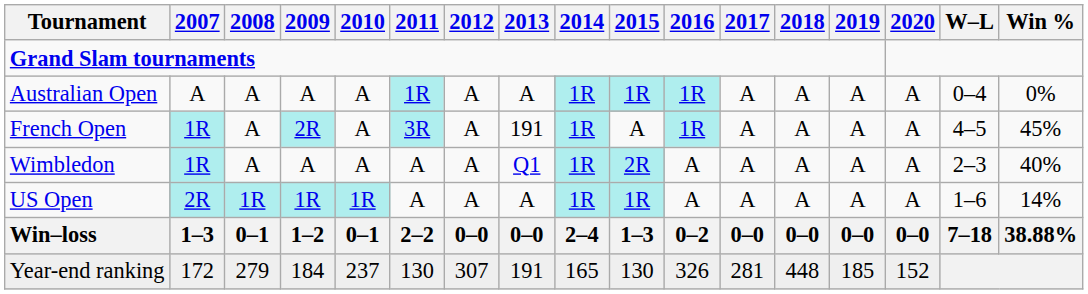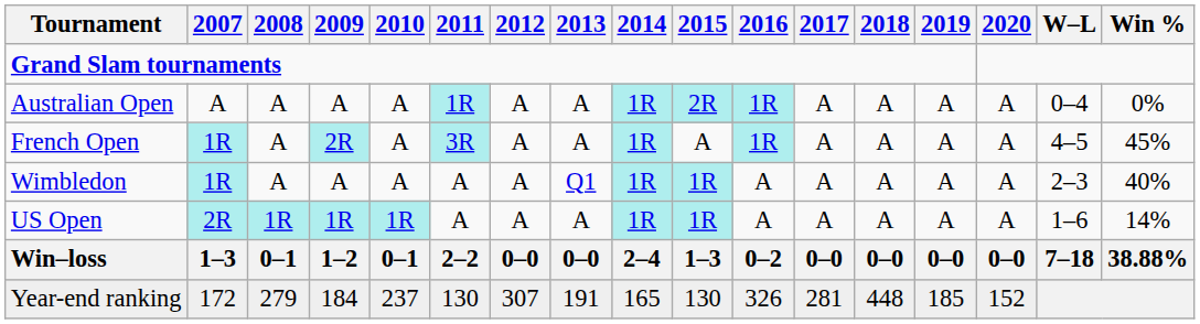Australian Open | 2015: 1R -> 2R
French Open | 2013: 191 -> A
Wimbledon | 2015: 2R -> 1R
